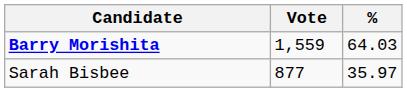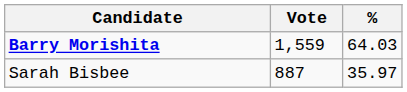Sarah Bisbee | Vote: 877 -> 887
